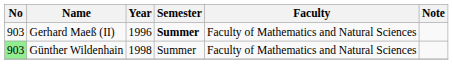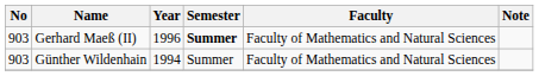Günther Wildenhain | No: lightgreen background -> no background
Günther Wildenhain | Year: 1998 -> 1994
